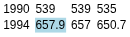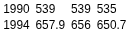1994 | column 3: lightblue background -> no background
1994 | column 5: 657 -> 656
